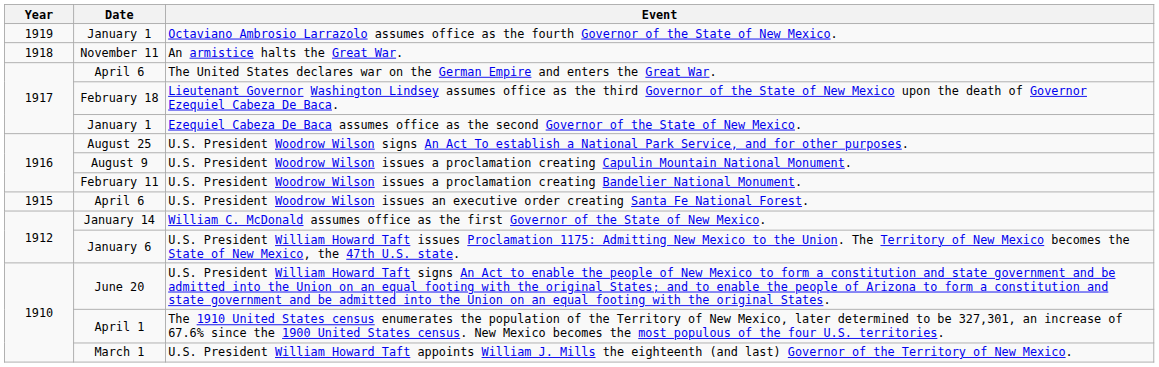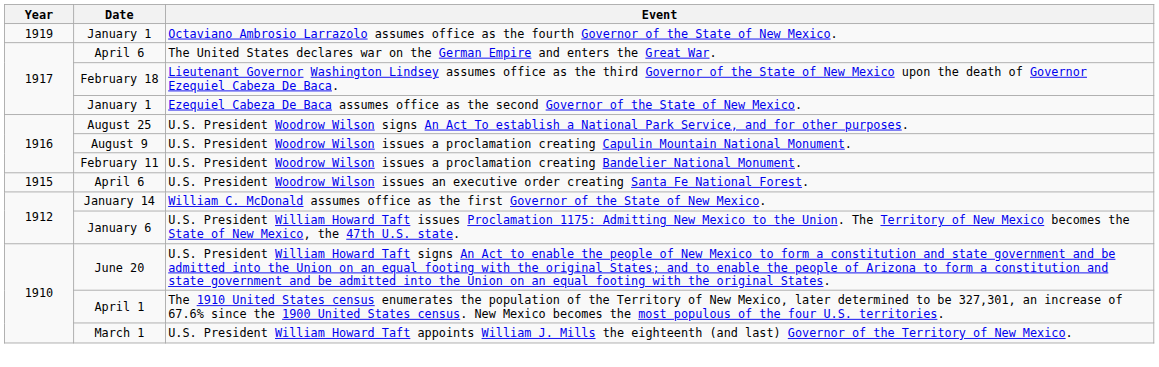- row: 1918 | November 11 | An armistice halts the Great War.
